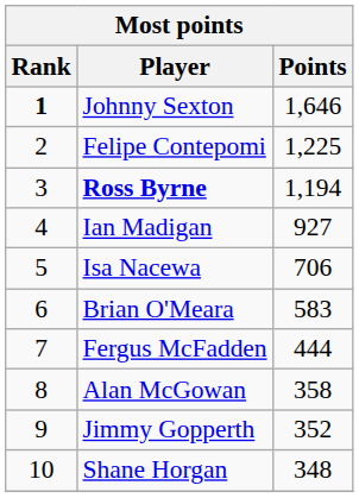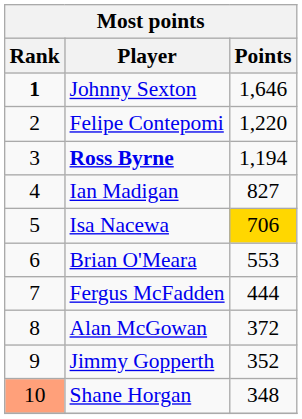Felipe Contepomi | Points: 1,225 -> 1,220
Ian Madigan | Points: 927 -> 827
Isa Nacewa | Points: no background -> gold background
Brian O'Meara | Points: 583 -> 553
Alan McGowan | Points: 358 -> 372
Shane Horgan | Rank: no background -> lightsalmon background
